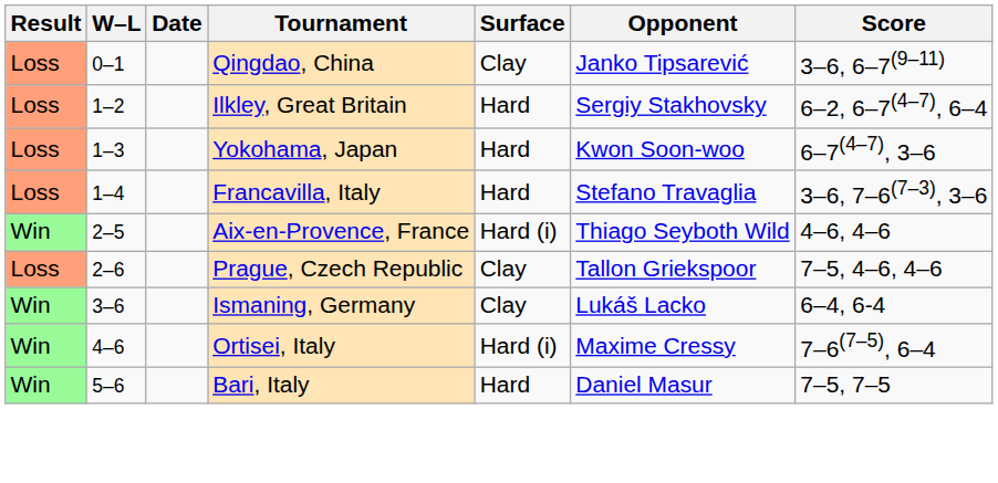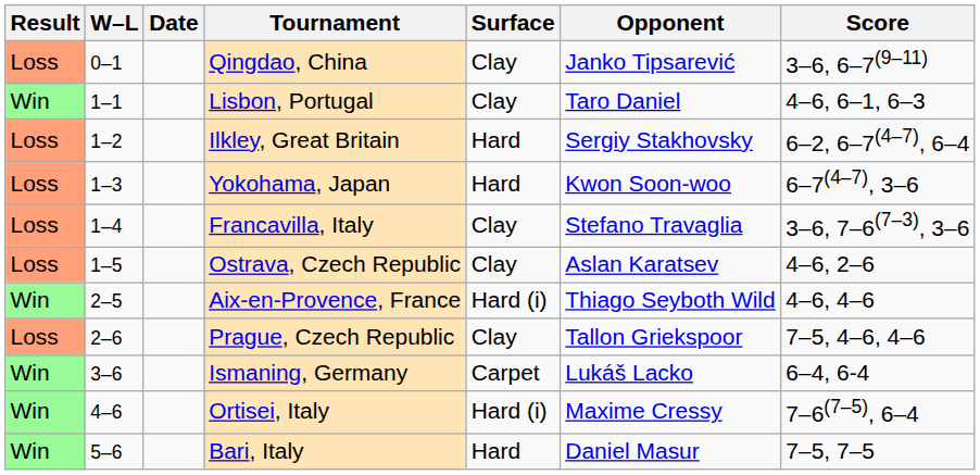+ row: Win | 1–1 | Lisbon, Portugal | Clay | Taro Daniel | 4–6, 6–1, 6–3
Francavilla, Italy | Surface: Hard -> Clay
+ row: Loss | 1–5 | Ostrava, Czech Republic | Clay | Aslan Karatsev | 4–6, 2–6
Ismaning, Germany | Surface: Clay -> Carpet
